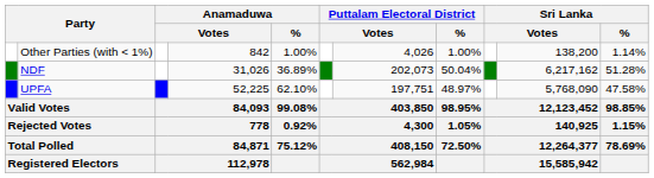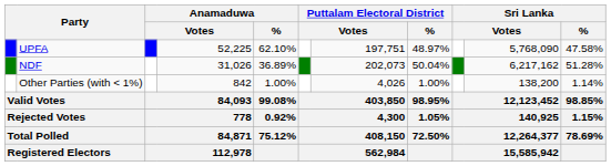rows swapped: UPFA <-> Other Parties (with < 1%)
